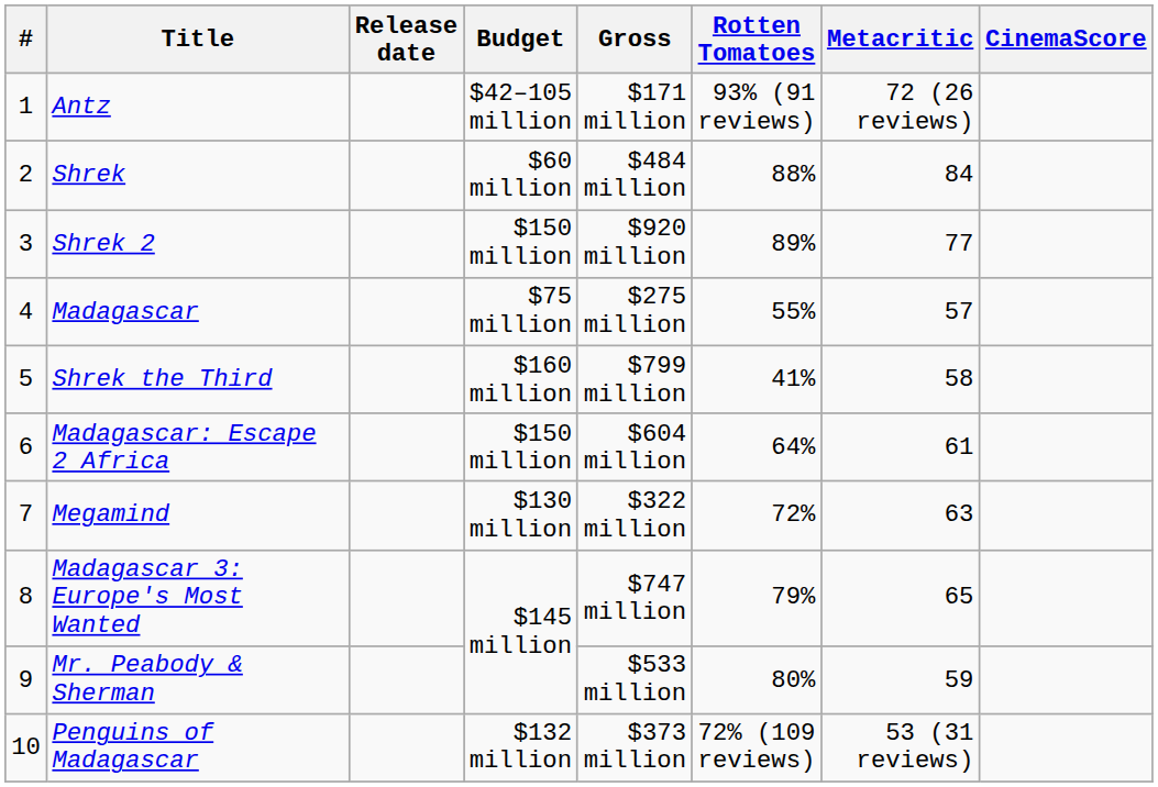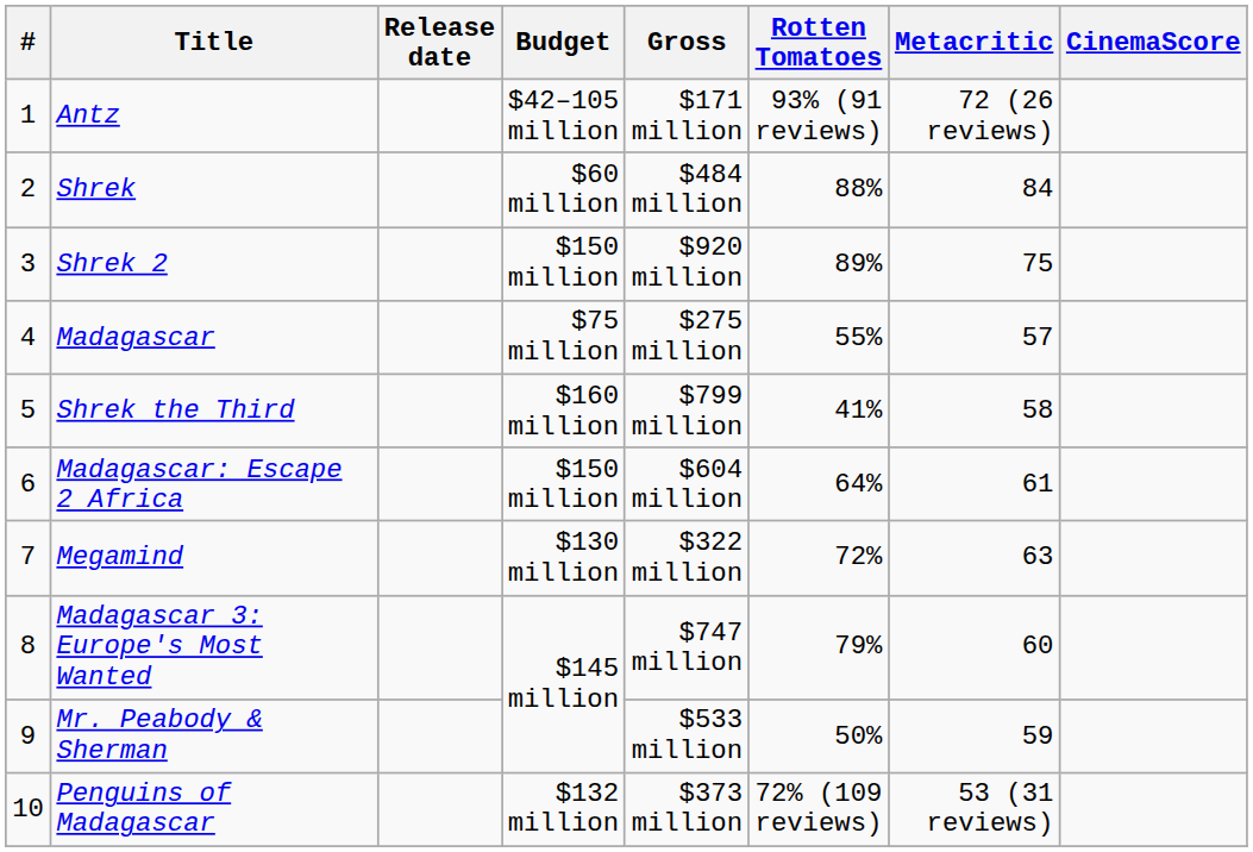Shrek 2 | Metacritic: 77 -> 75
Madagascar 3: Europe's Most Wanted | Metacritic: 65 -> 60
Mr. Peabody & Sherman | Rotten Tomatoes: 80% -> 50%
